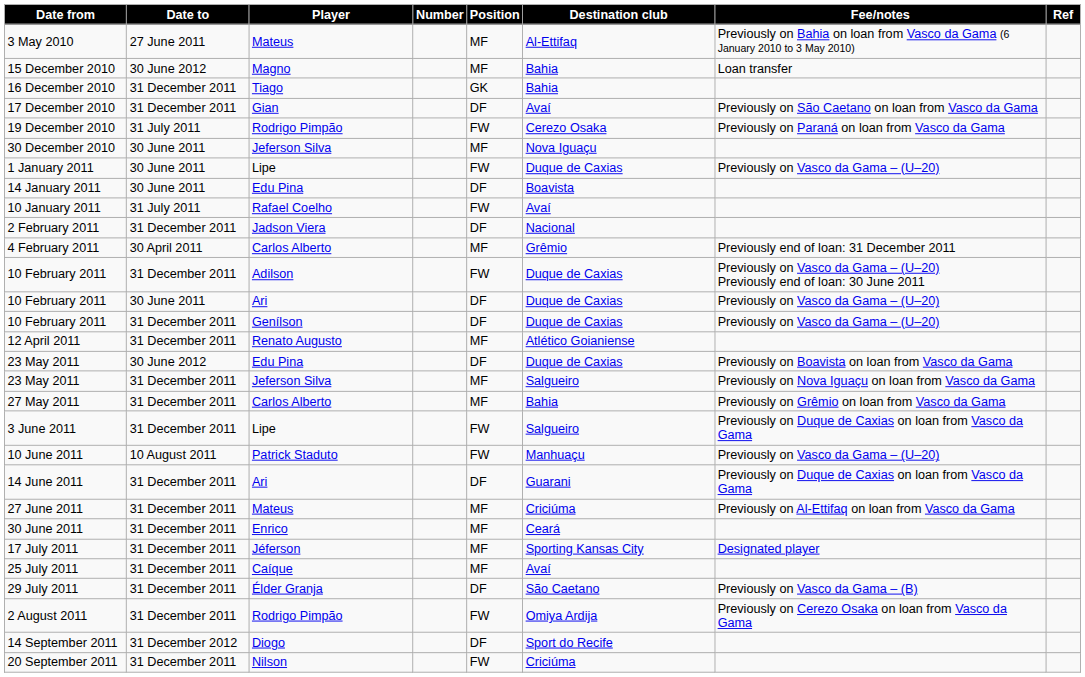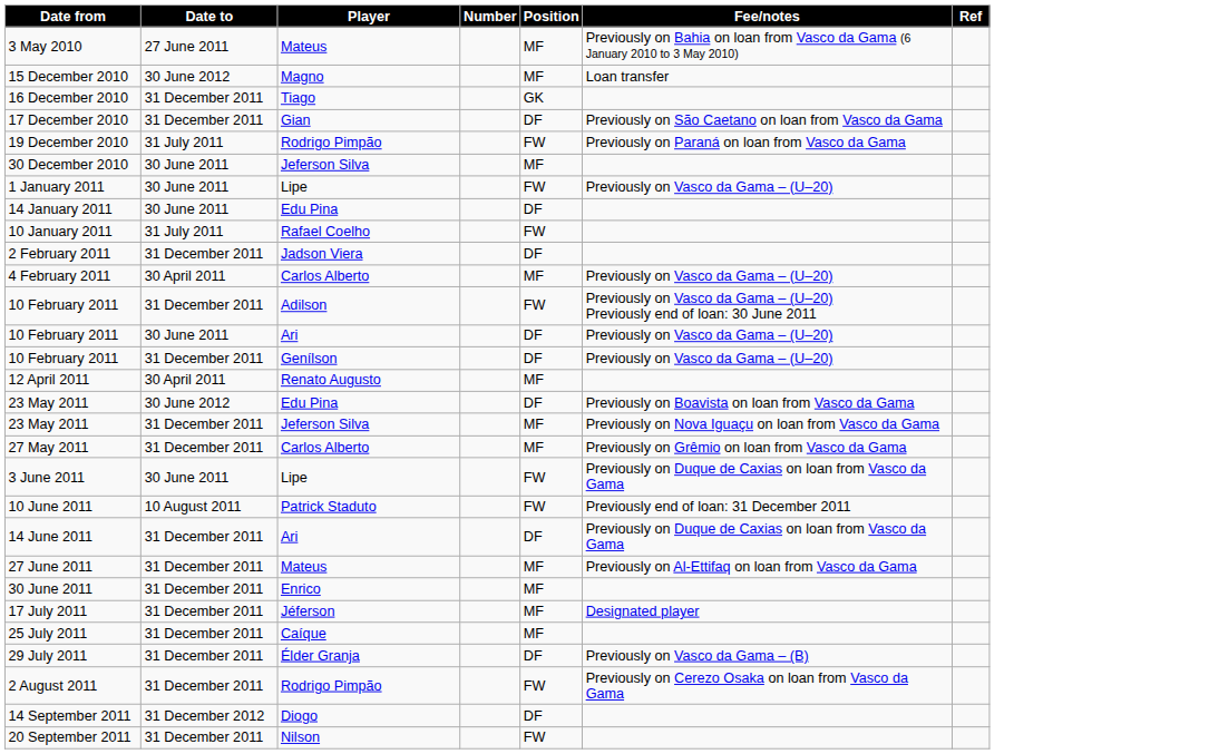- column: Destination club | Al-Ettifaq | Bahia | Bahia | Avaí | Cerezo Osaka | Nova Iguaçu | Duque de Caxias | Boavista | Avaí | Nacional | Grêmio | Duque de Caxias | Duque de Caxias | Duque de Caxias | Atlético Goianiense | Duque de Caxias | Salgueiro | Bahia | Salgueiro | Manhuaçu | Guarani | Criciúma | Ceará | Sporting Kansas City | Avaí | São Caetano | Omiya Ardija | Sport do Recife | Criciúma
4 February 2011 | Fee/notes: Previously end of loan: 31 December 2011 -> Previously on Vasco da Gama – (U–20)
12 April 2011 | Date to: 31 December 2011 -> 30 April 2011
3 June 2011 | Date to: 31 December 2011 -> 30 June 2011
10 June 2011 | Fee/notes: Previously on Vasco da Gama – (U–20) -> Previously end of loan: 31 December 2011
